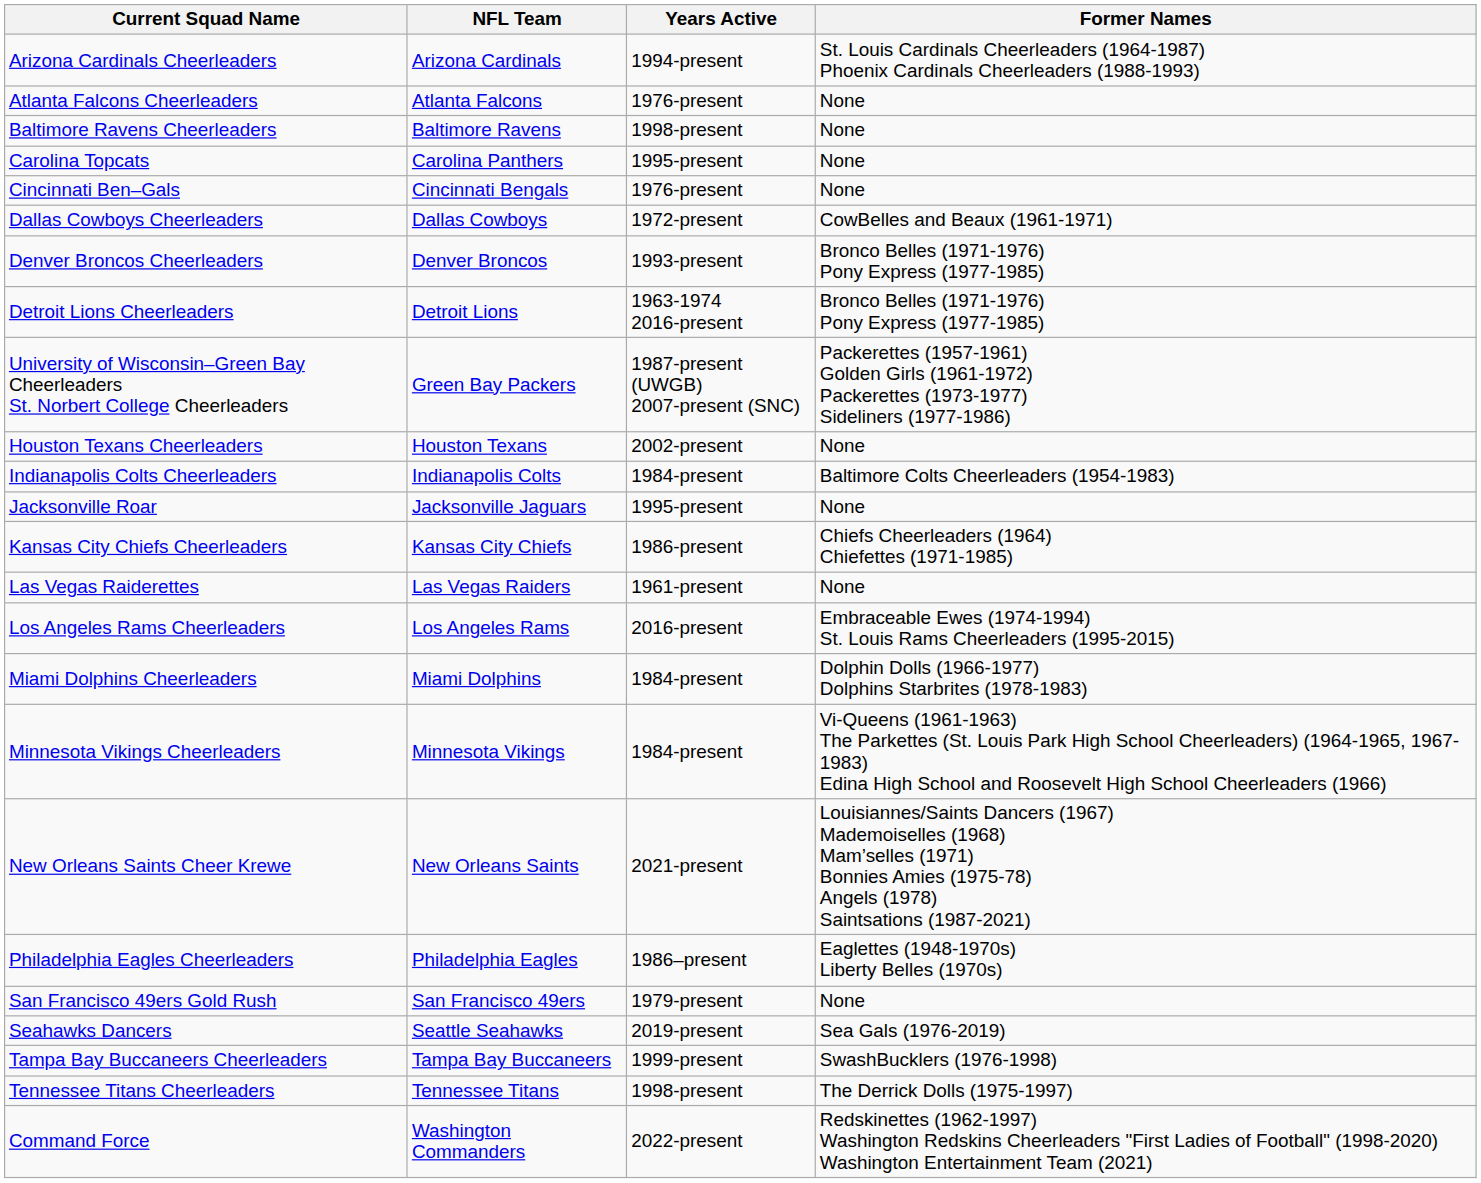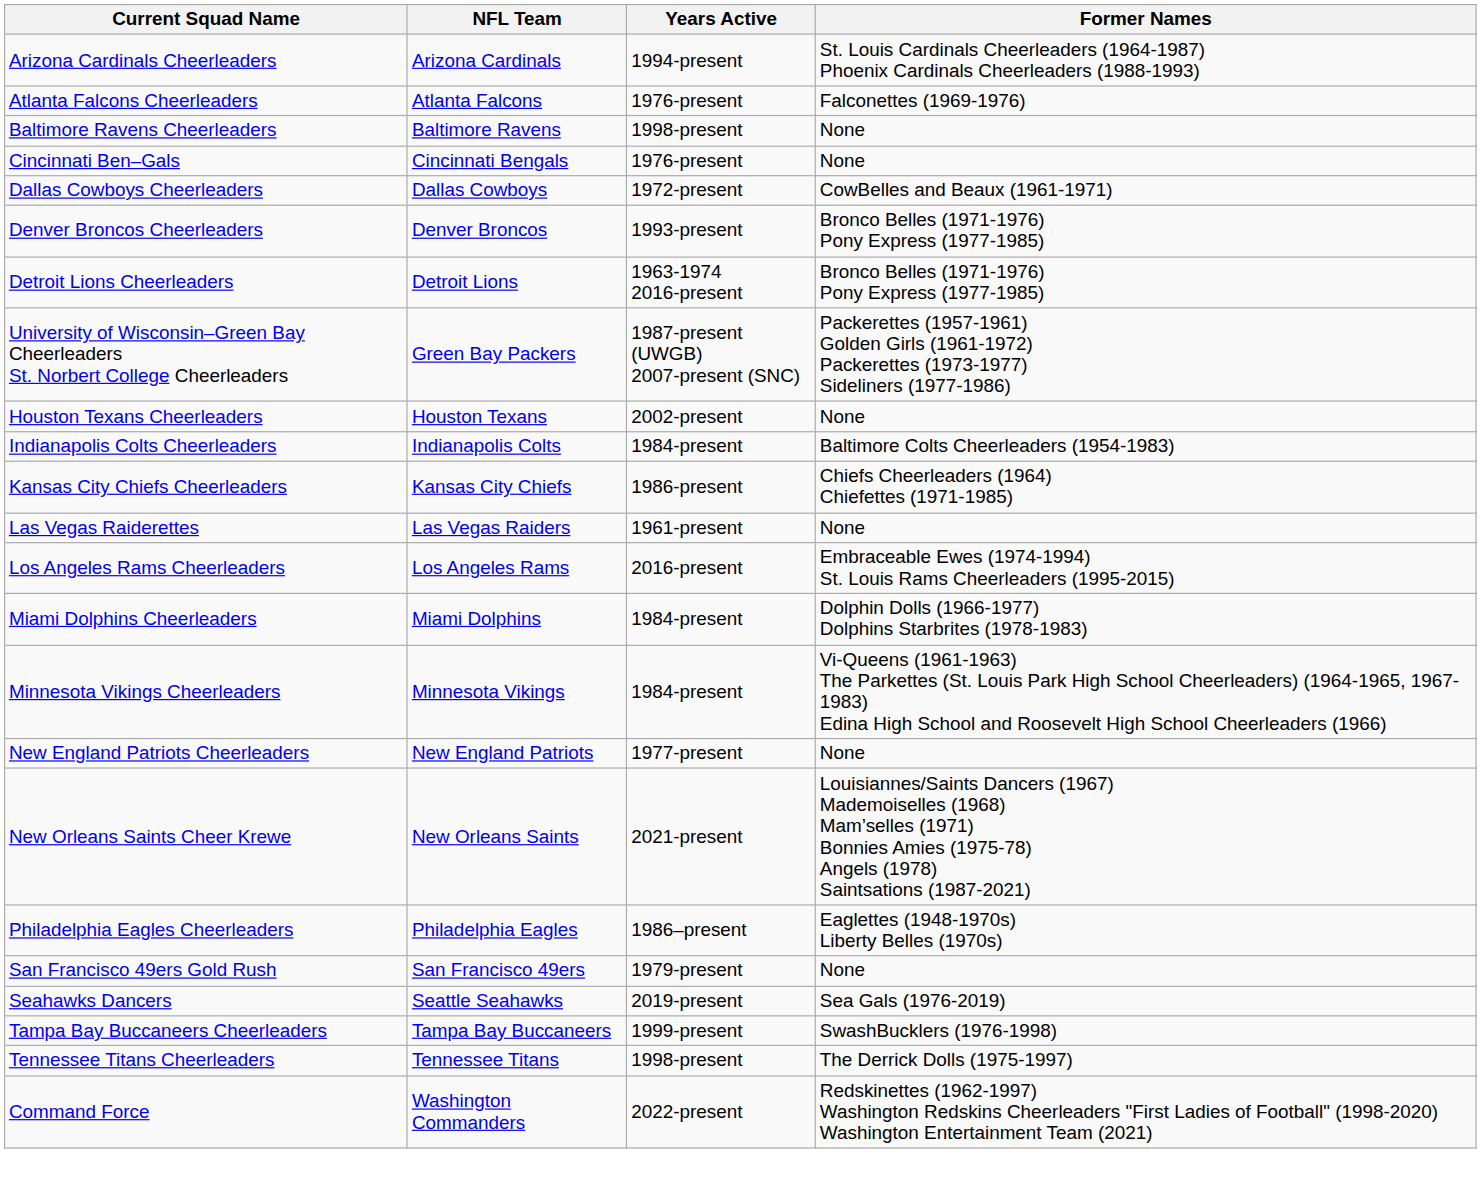Atlanta Falcons Cheerleaders | Former Names: None -> Falconettes (1969-1976)
- row: Carolina Topcats | Carolina Panthers | 1995-present | None
- row: Jacksonville Roar | Jacksonville Jaguars | 1995-present | None
+ row: New England Patriots Cheerleaders | New England Patriots | 1977-present | None
